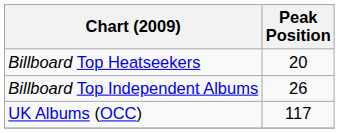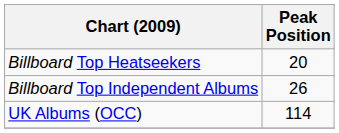UK Albums (OCC) | Peak Position: 117 -> 114
